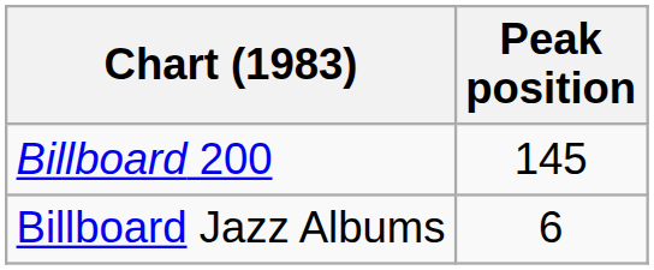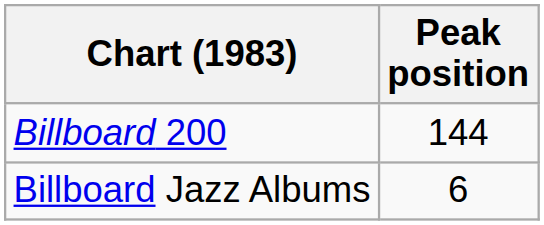Billboard 200 | Peak position: 145 -> 144
